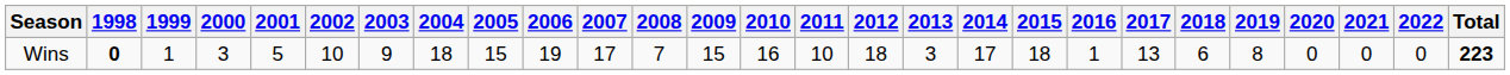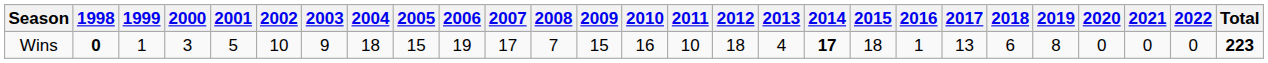Wins | 2013: 3 -> 4
Wins | 2014: normal -> bold
